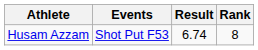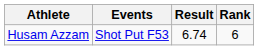Husam Azzam | Rank: 8 -> 6
